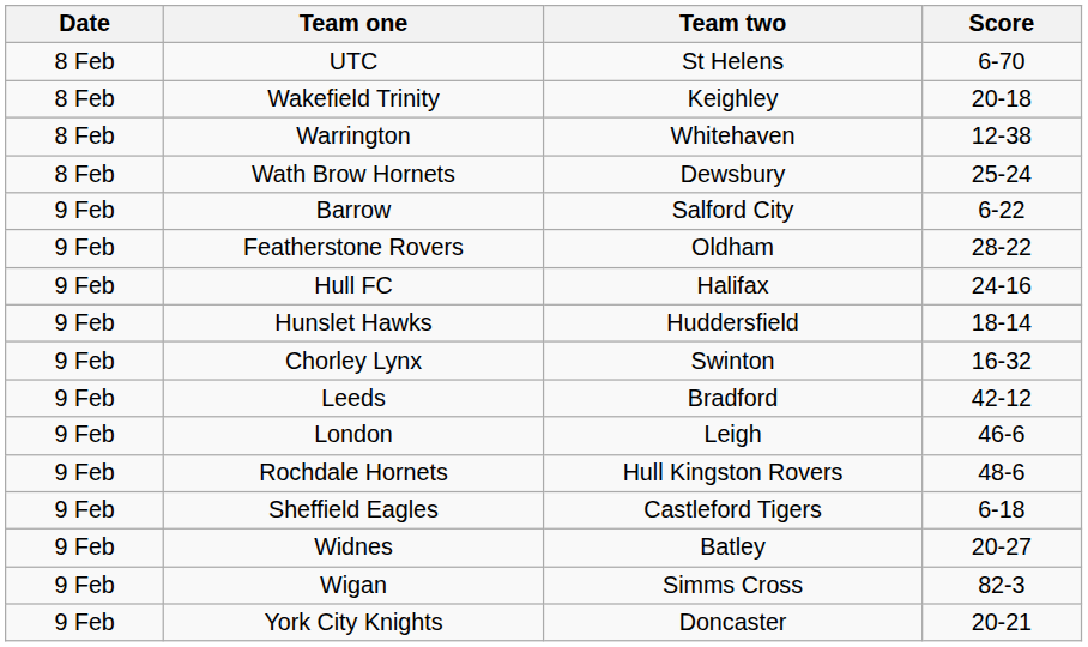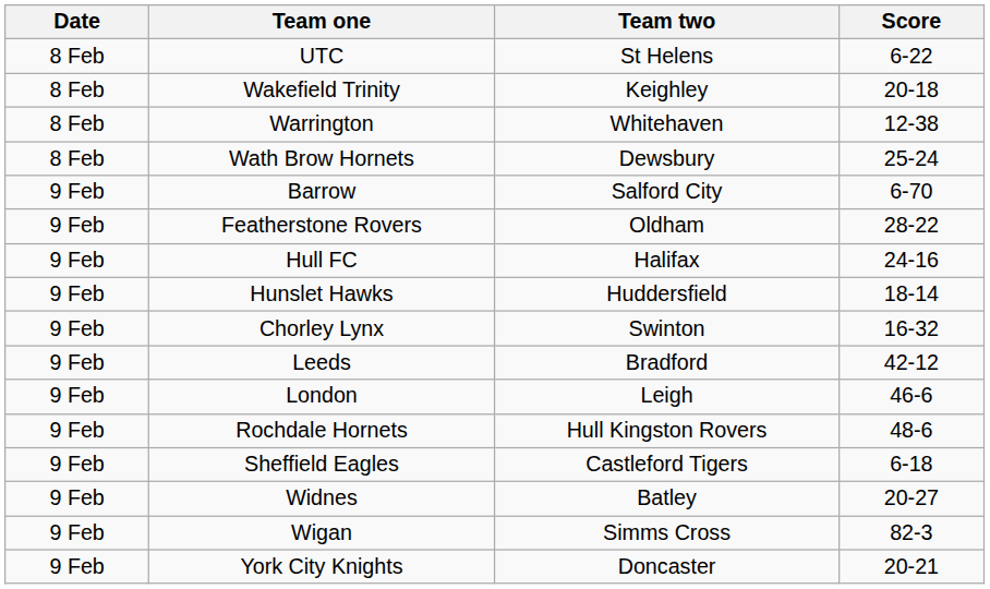UTC | Score: 6-70 -> 6-22
Barrow | Score: 6-22 -> 6-70
